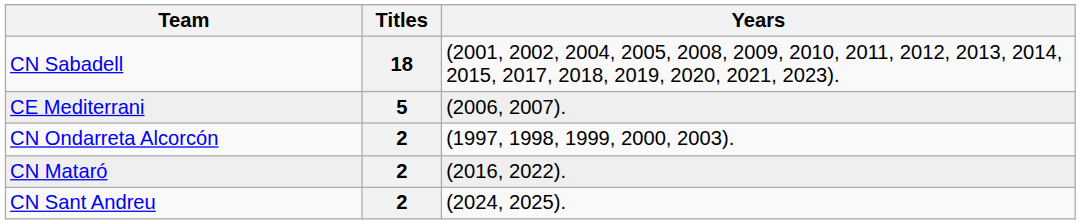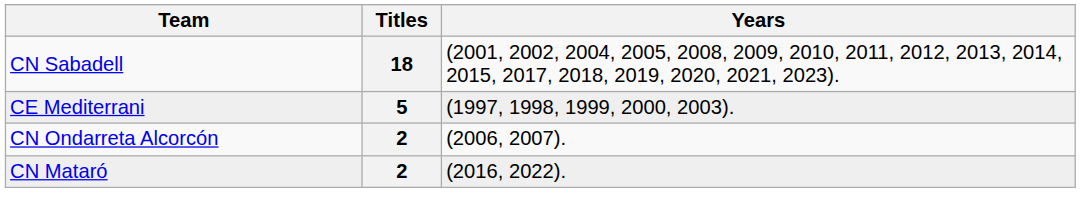CE Mediterrani | Years: (2006, 2007). -> (1997, 1998, 1999, 2000, 2003).
CN Ondarreta Alcorcón | Years: (1997, 1998, 1999, 2000, 2003). -> (2006, 2007).
- row: CN Sant Andreu | 2 | (2024, 2025).
